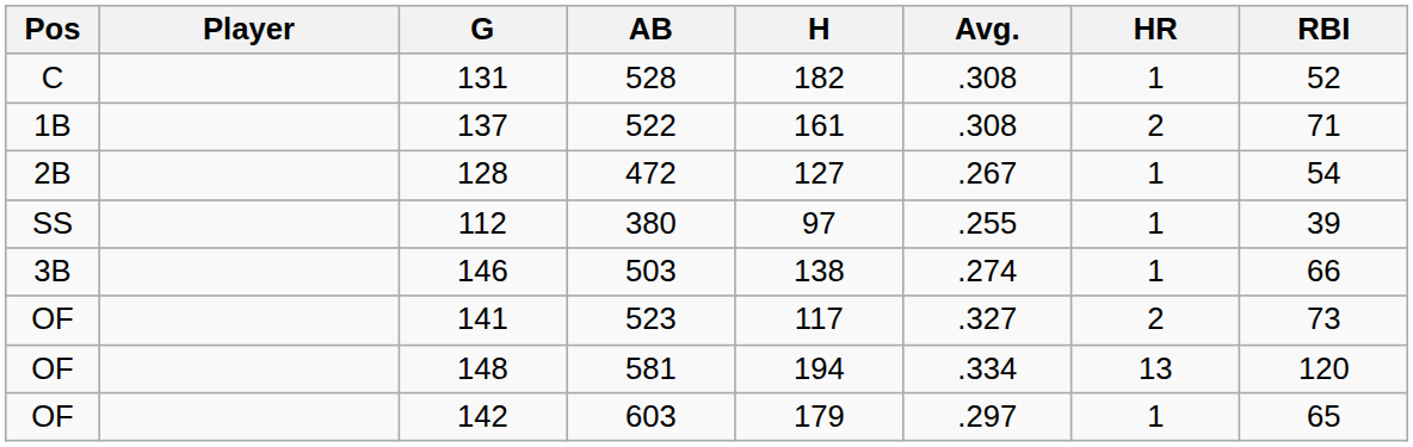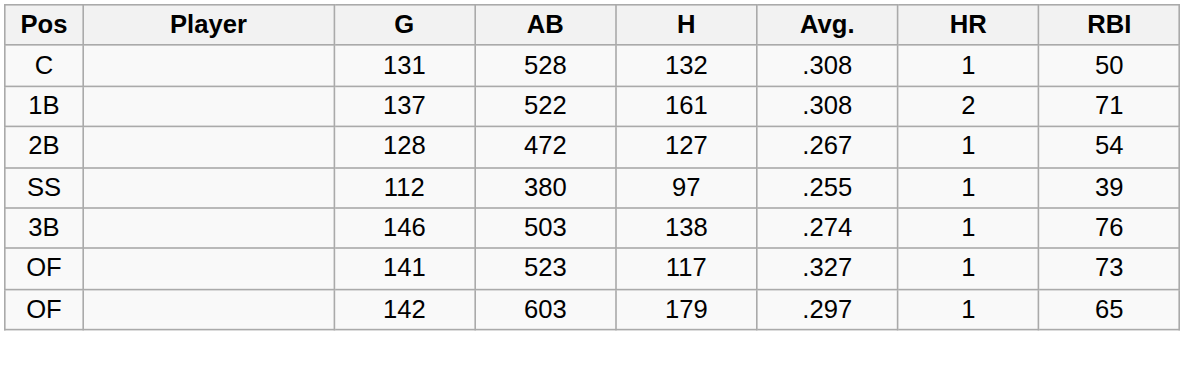131 | H: 182 -> 132
131 | RBI: 52 -> 50
146 | RBI: 66 -> 76
141 | HR: 2 -> 1
- row: OF | 148 | 581 | 194 | .334 | 13 | 120
